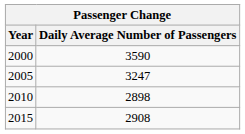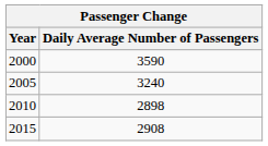2005 | Daily Average Number of Passengers: 3247 -> 3240
